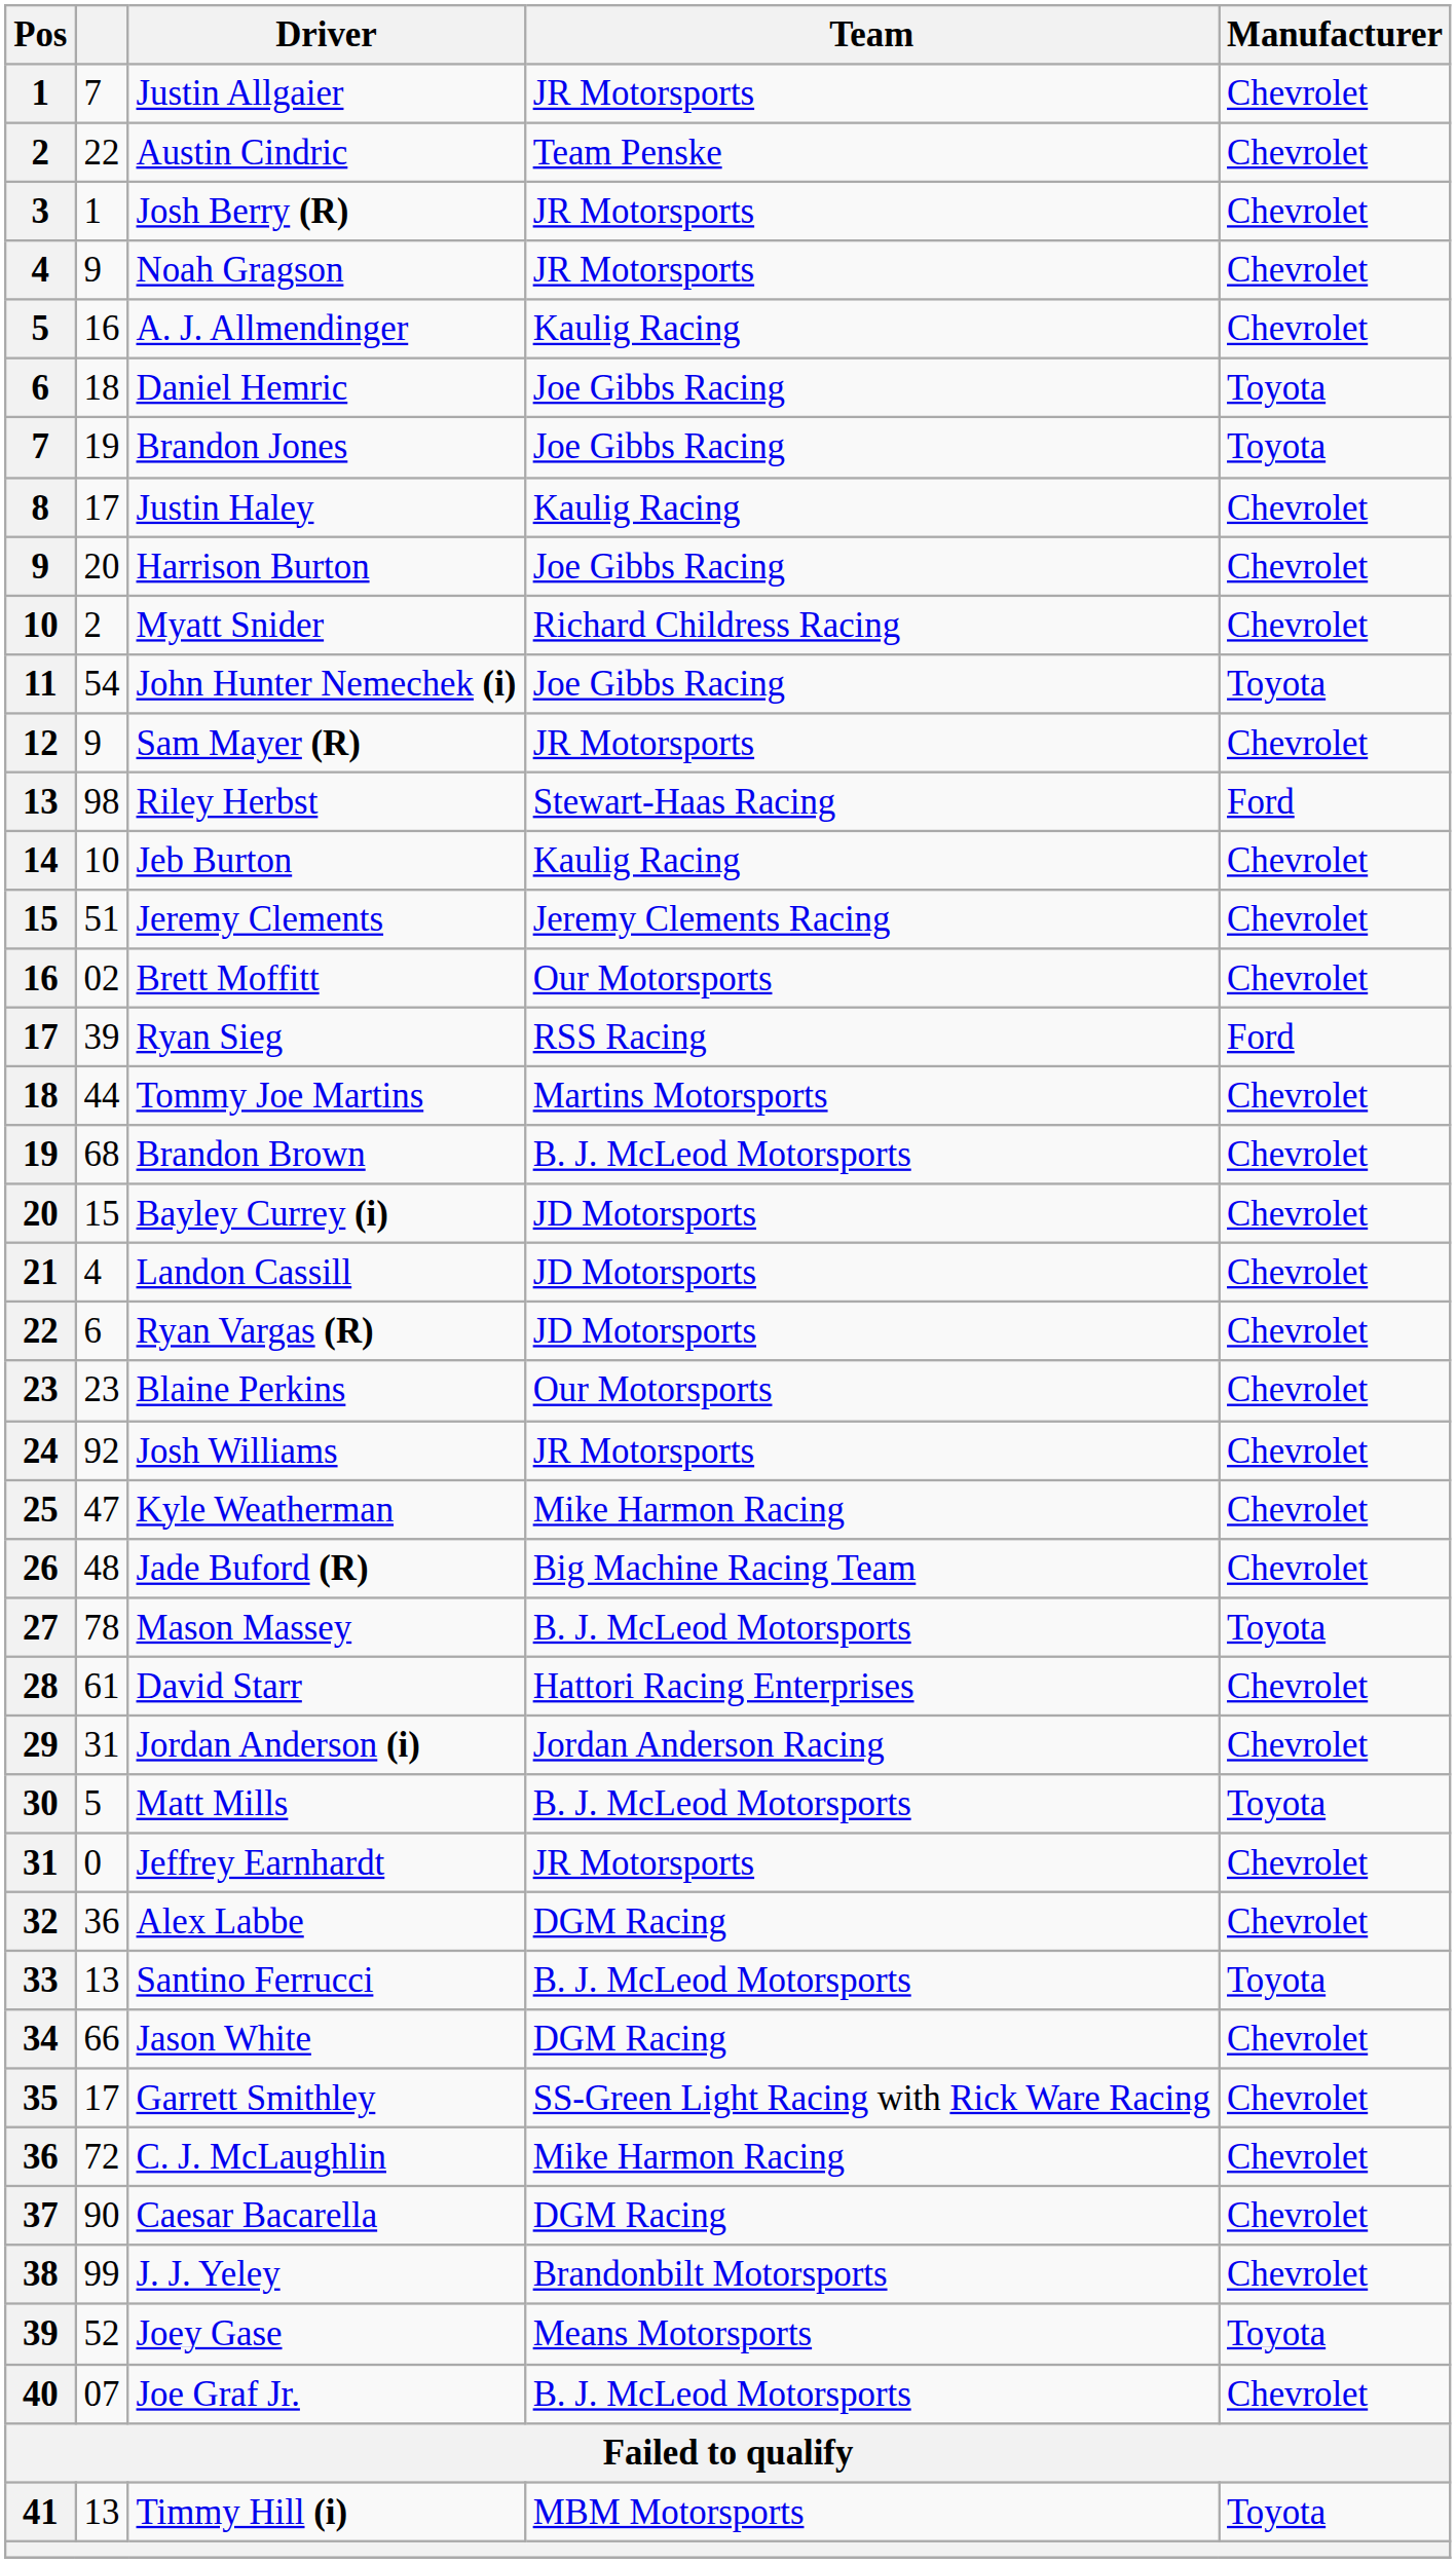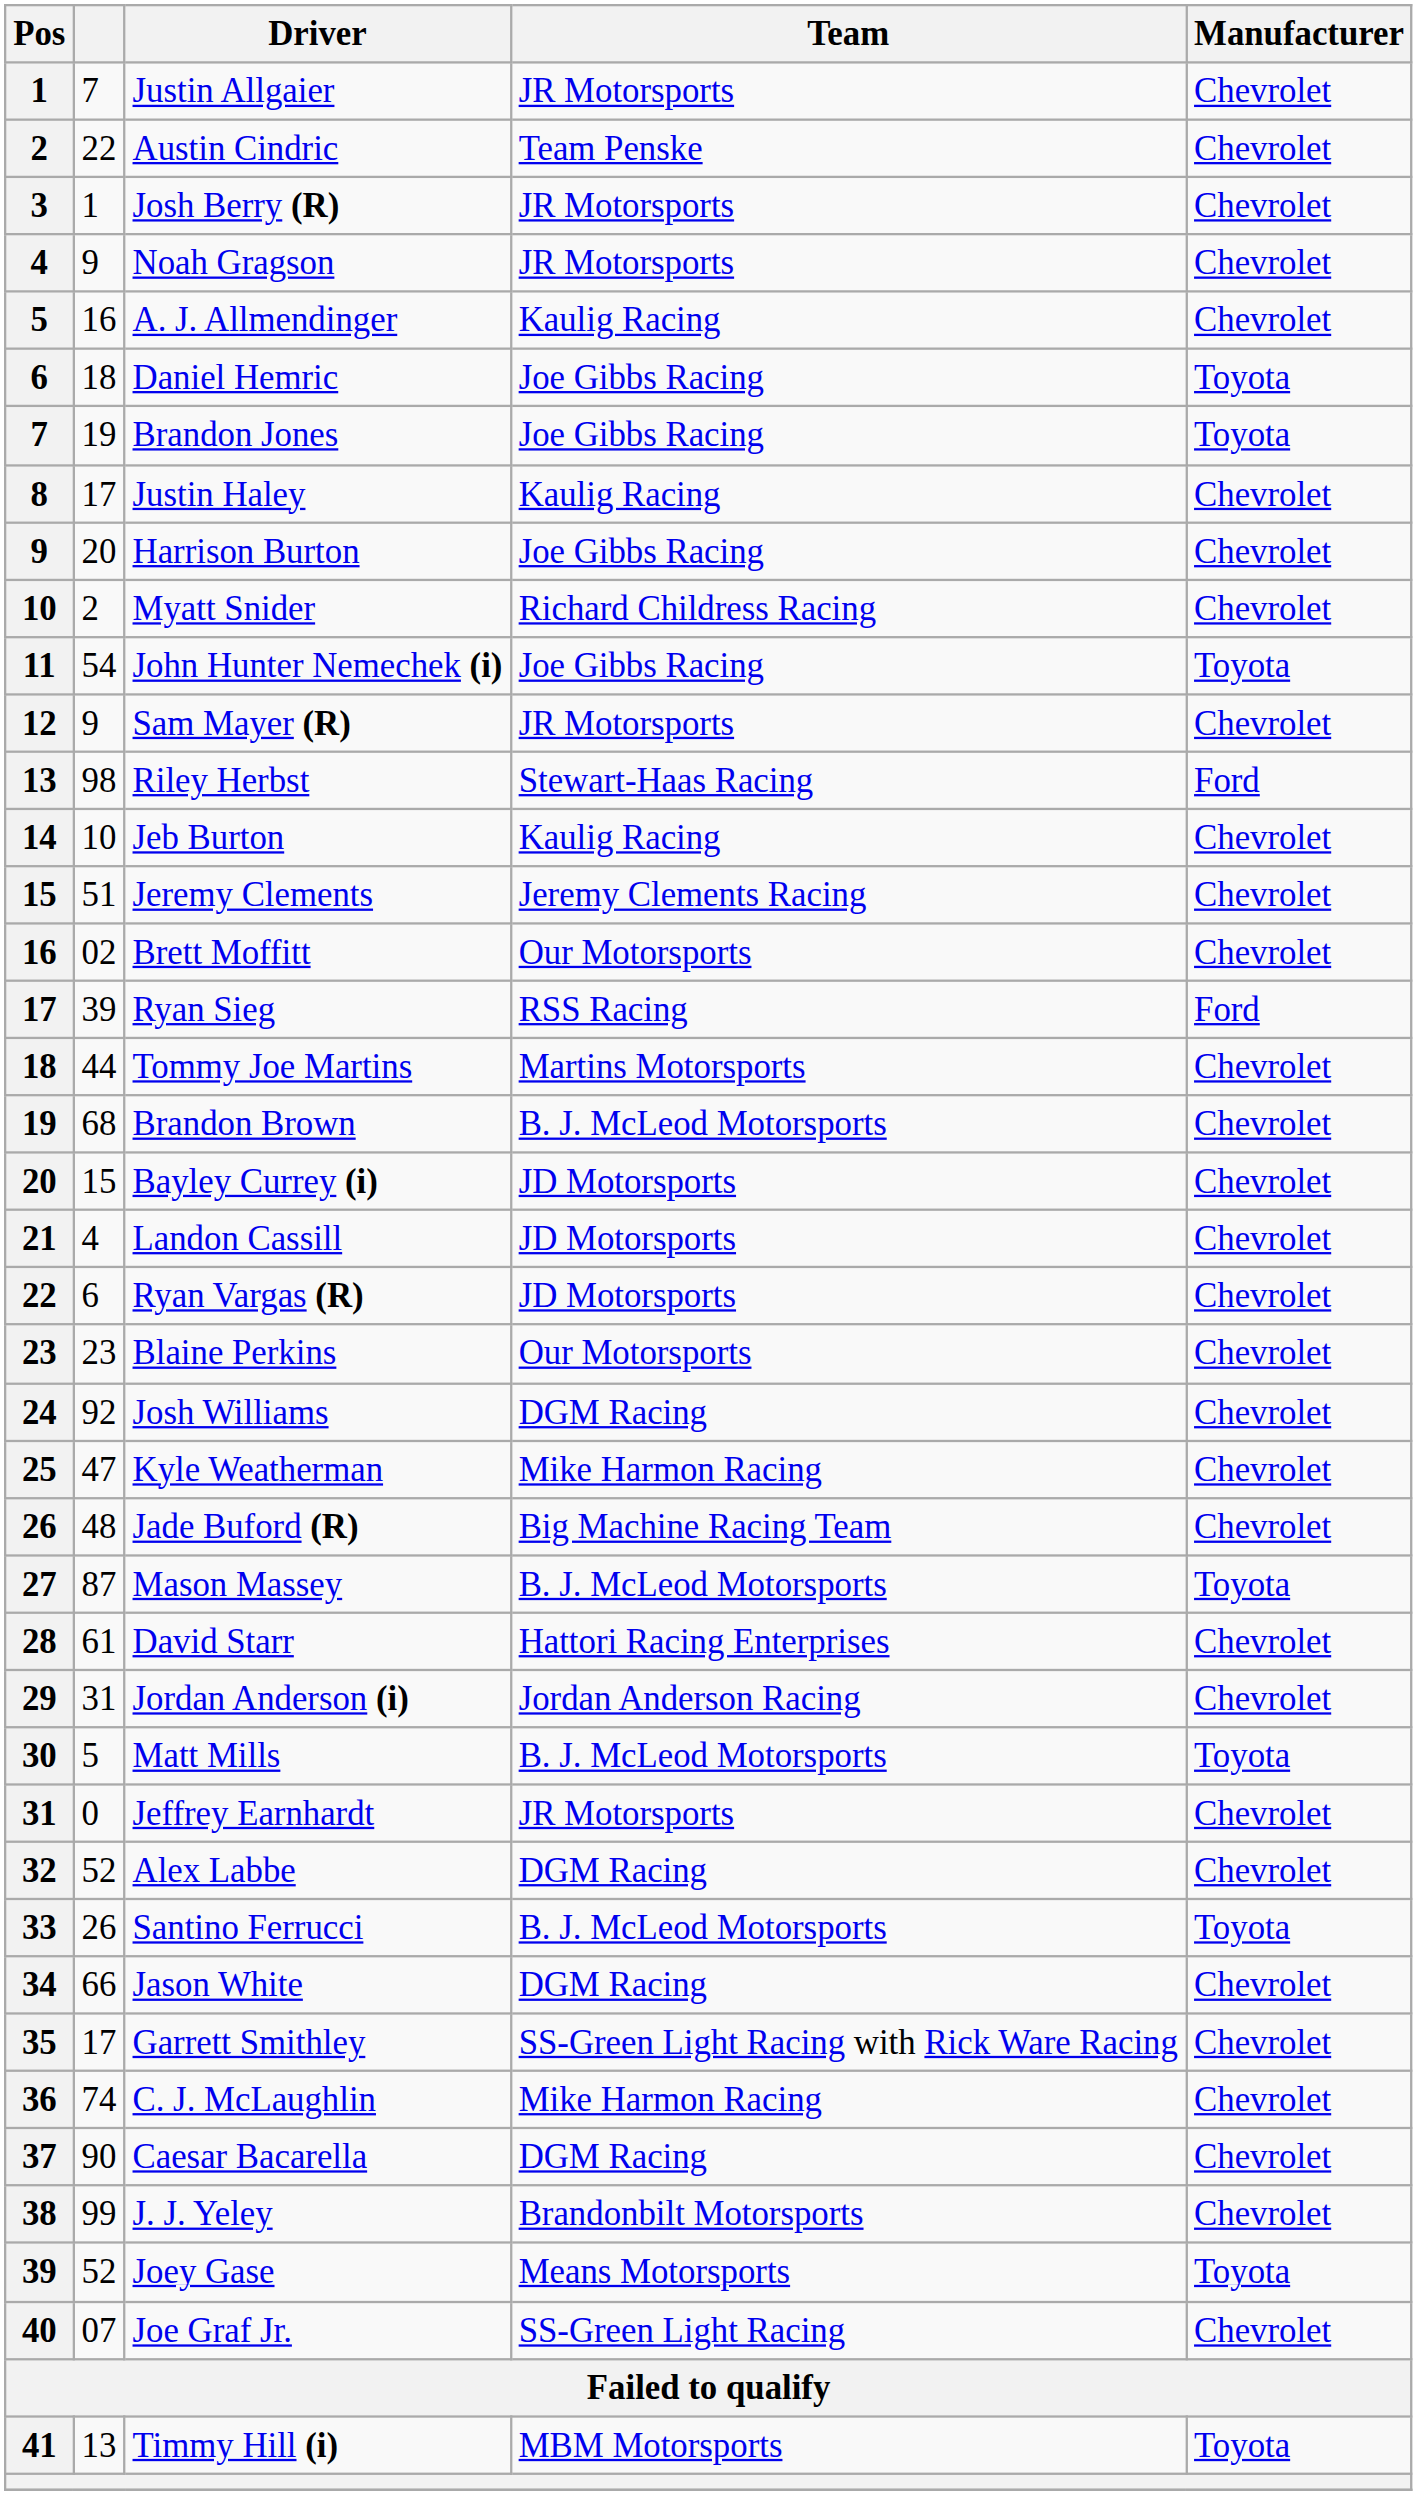Josh Williams | Team: JR Motorsports -> DGM Racing
Mason Massey | column 2: 78 -> 87
Alex Labbe | column 2: 36 -> 52
Santino Ferrucci | column 2: 13 -> 26
C. J. McLaughlin | column 2: 72 -> 74
Joe Graf Jr. | Team: B. J. McLeod Motorsports -> SS-Green Light Racing
